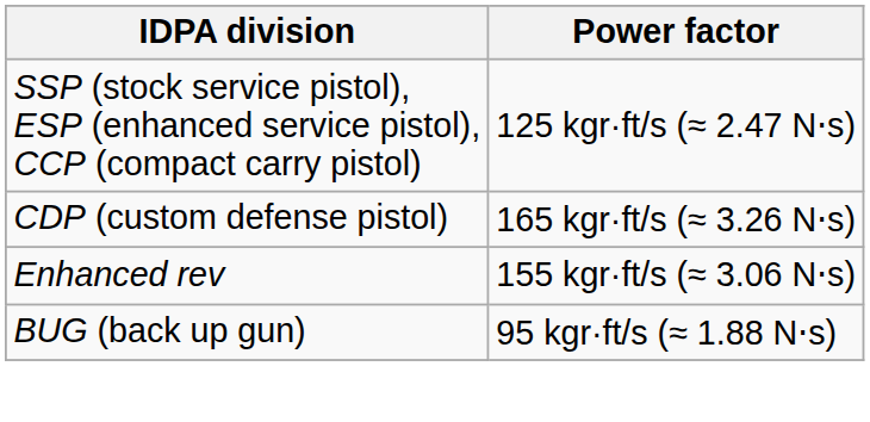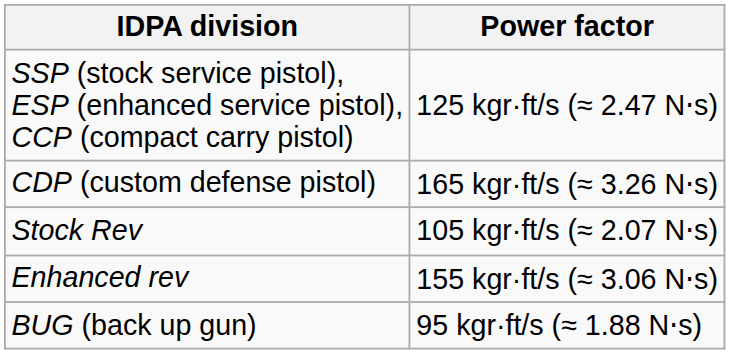+ row: Stock Rev | 105 kgr·ft/s (≈ 2.07 N⋅s)
